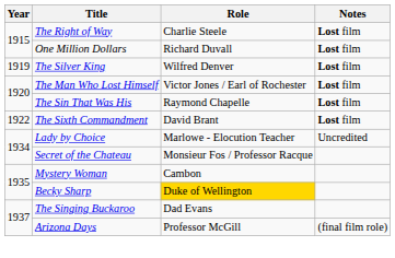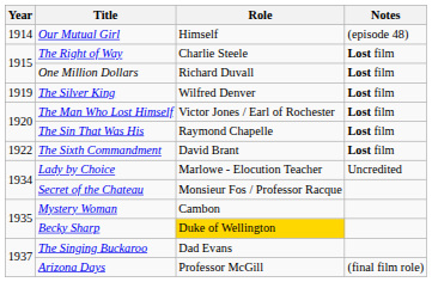+ row: 1914 | Our Mutual Girl | Himself | (episode 48)
